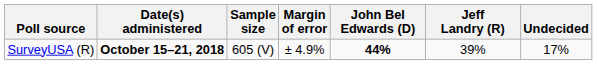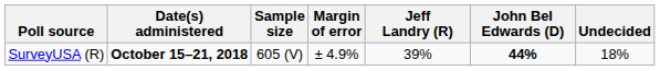columns swapped: John Bel Edwards (D) <-> Jeff Landry (R)
SurveyUSA (R) | Undecided: 17% -> 18%
